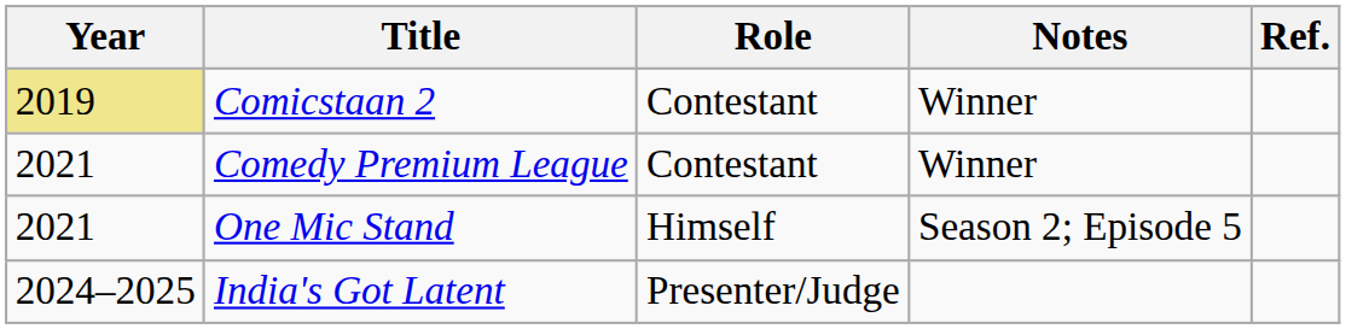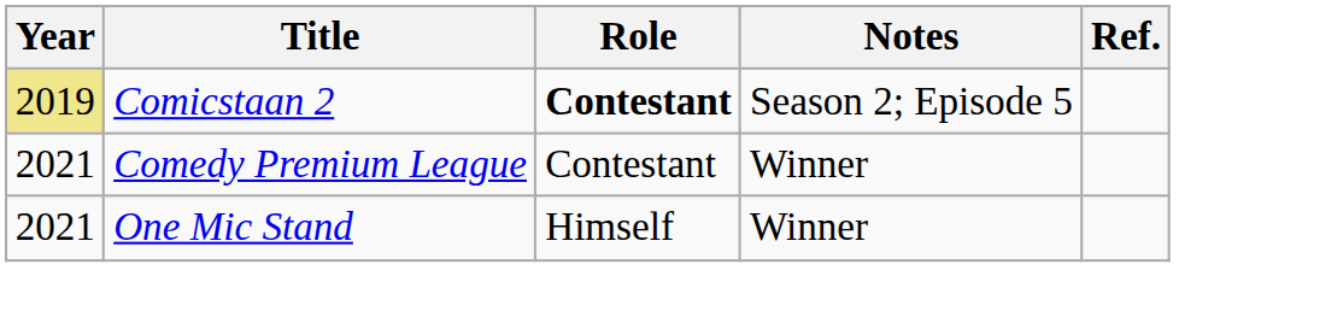Comicstaan 2 | Role: normal -> bold
Comicstaan 2 | Notes: Winner -> Season 2; Episode 5
One Mic Stand | Notes: Season 2; Episode 5 -> Winner
- row: 2024–2025 | India's Got Latent | Presenter/Judge
